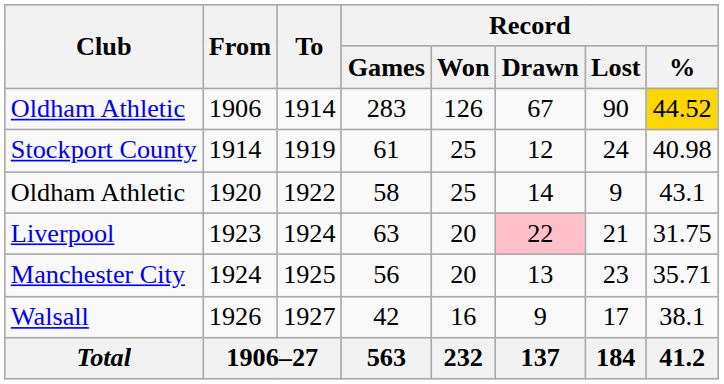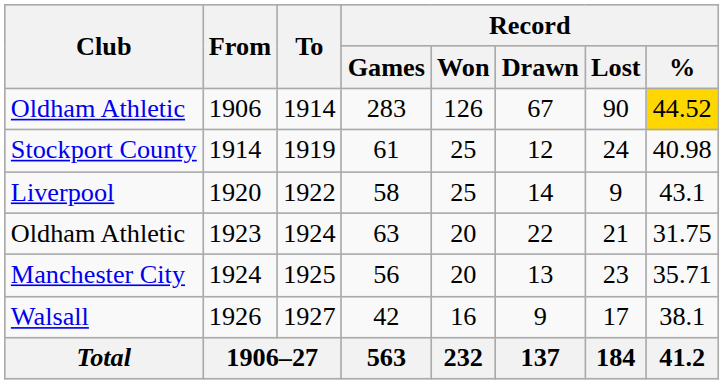1920 | Club: Oldham Athletic -> Liverpool
1923 | Club: Liverpool -> Oldham Athletic
1923 | Record / Drawn: pink background -> no background
